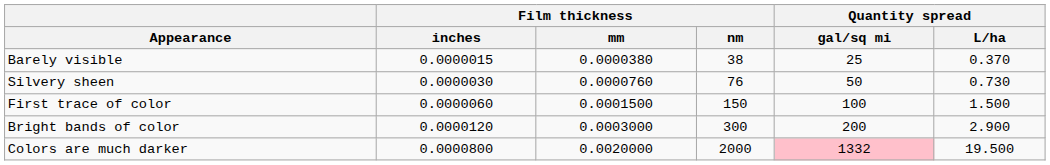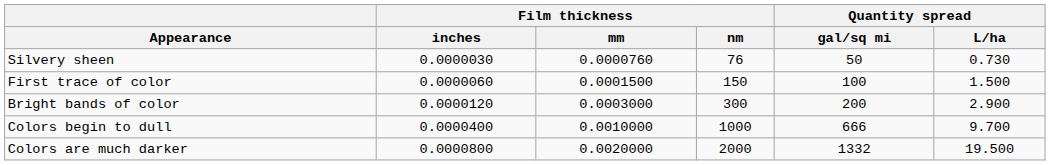- row: Barely visible | 0.0000015 | 0.0000380 | 38 | 25 | 0.370
+ row: Colors begin to dull | 0.0000400 | 0.0010000 | 1000 | 666 | 9.700
Colors are much darker | Quantity spread / gal/sq mi: pink background -> no background
